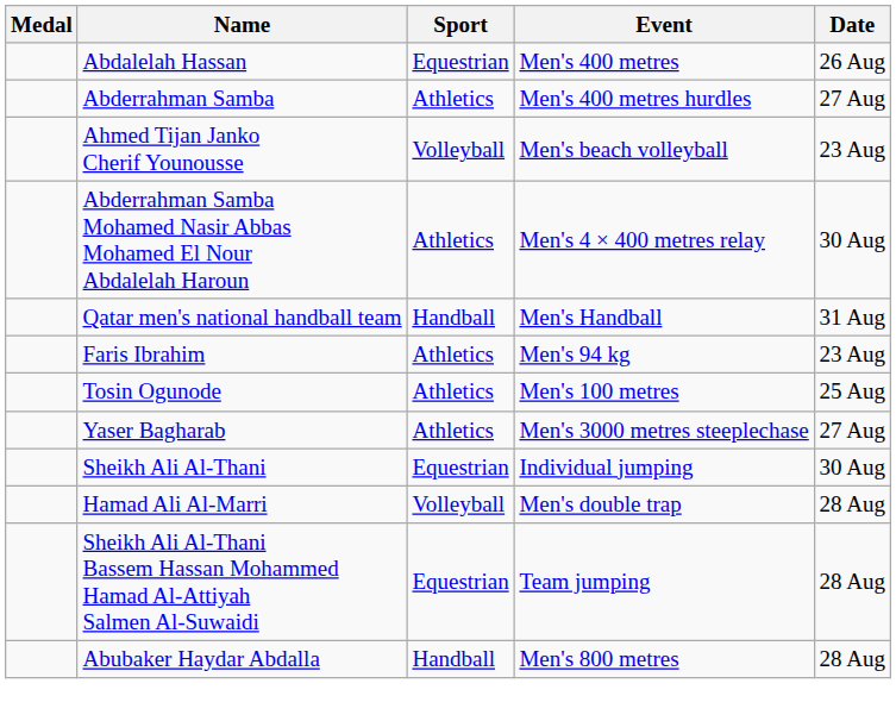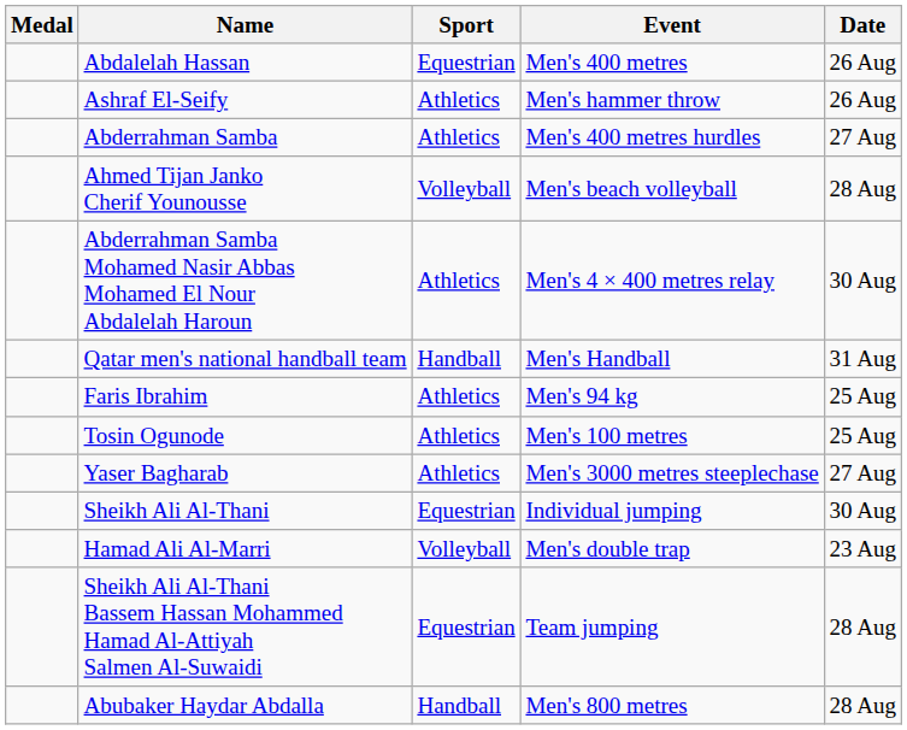+ row: Ashraf El-Seify | Athletics | Men's hammer throw | 26 Aug
Ahmed Tijan Janko Cherif Younousse | Date: 23 Aug -> 28 Aug
Faris Ibrahim | Date: 23 Aug -> 25 Aug
Hamad Ali Al-Marri | Date: 28 Aug -> 23 Aug
